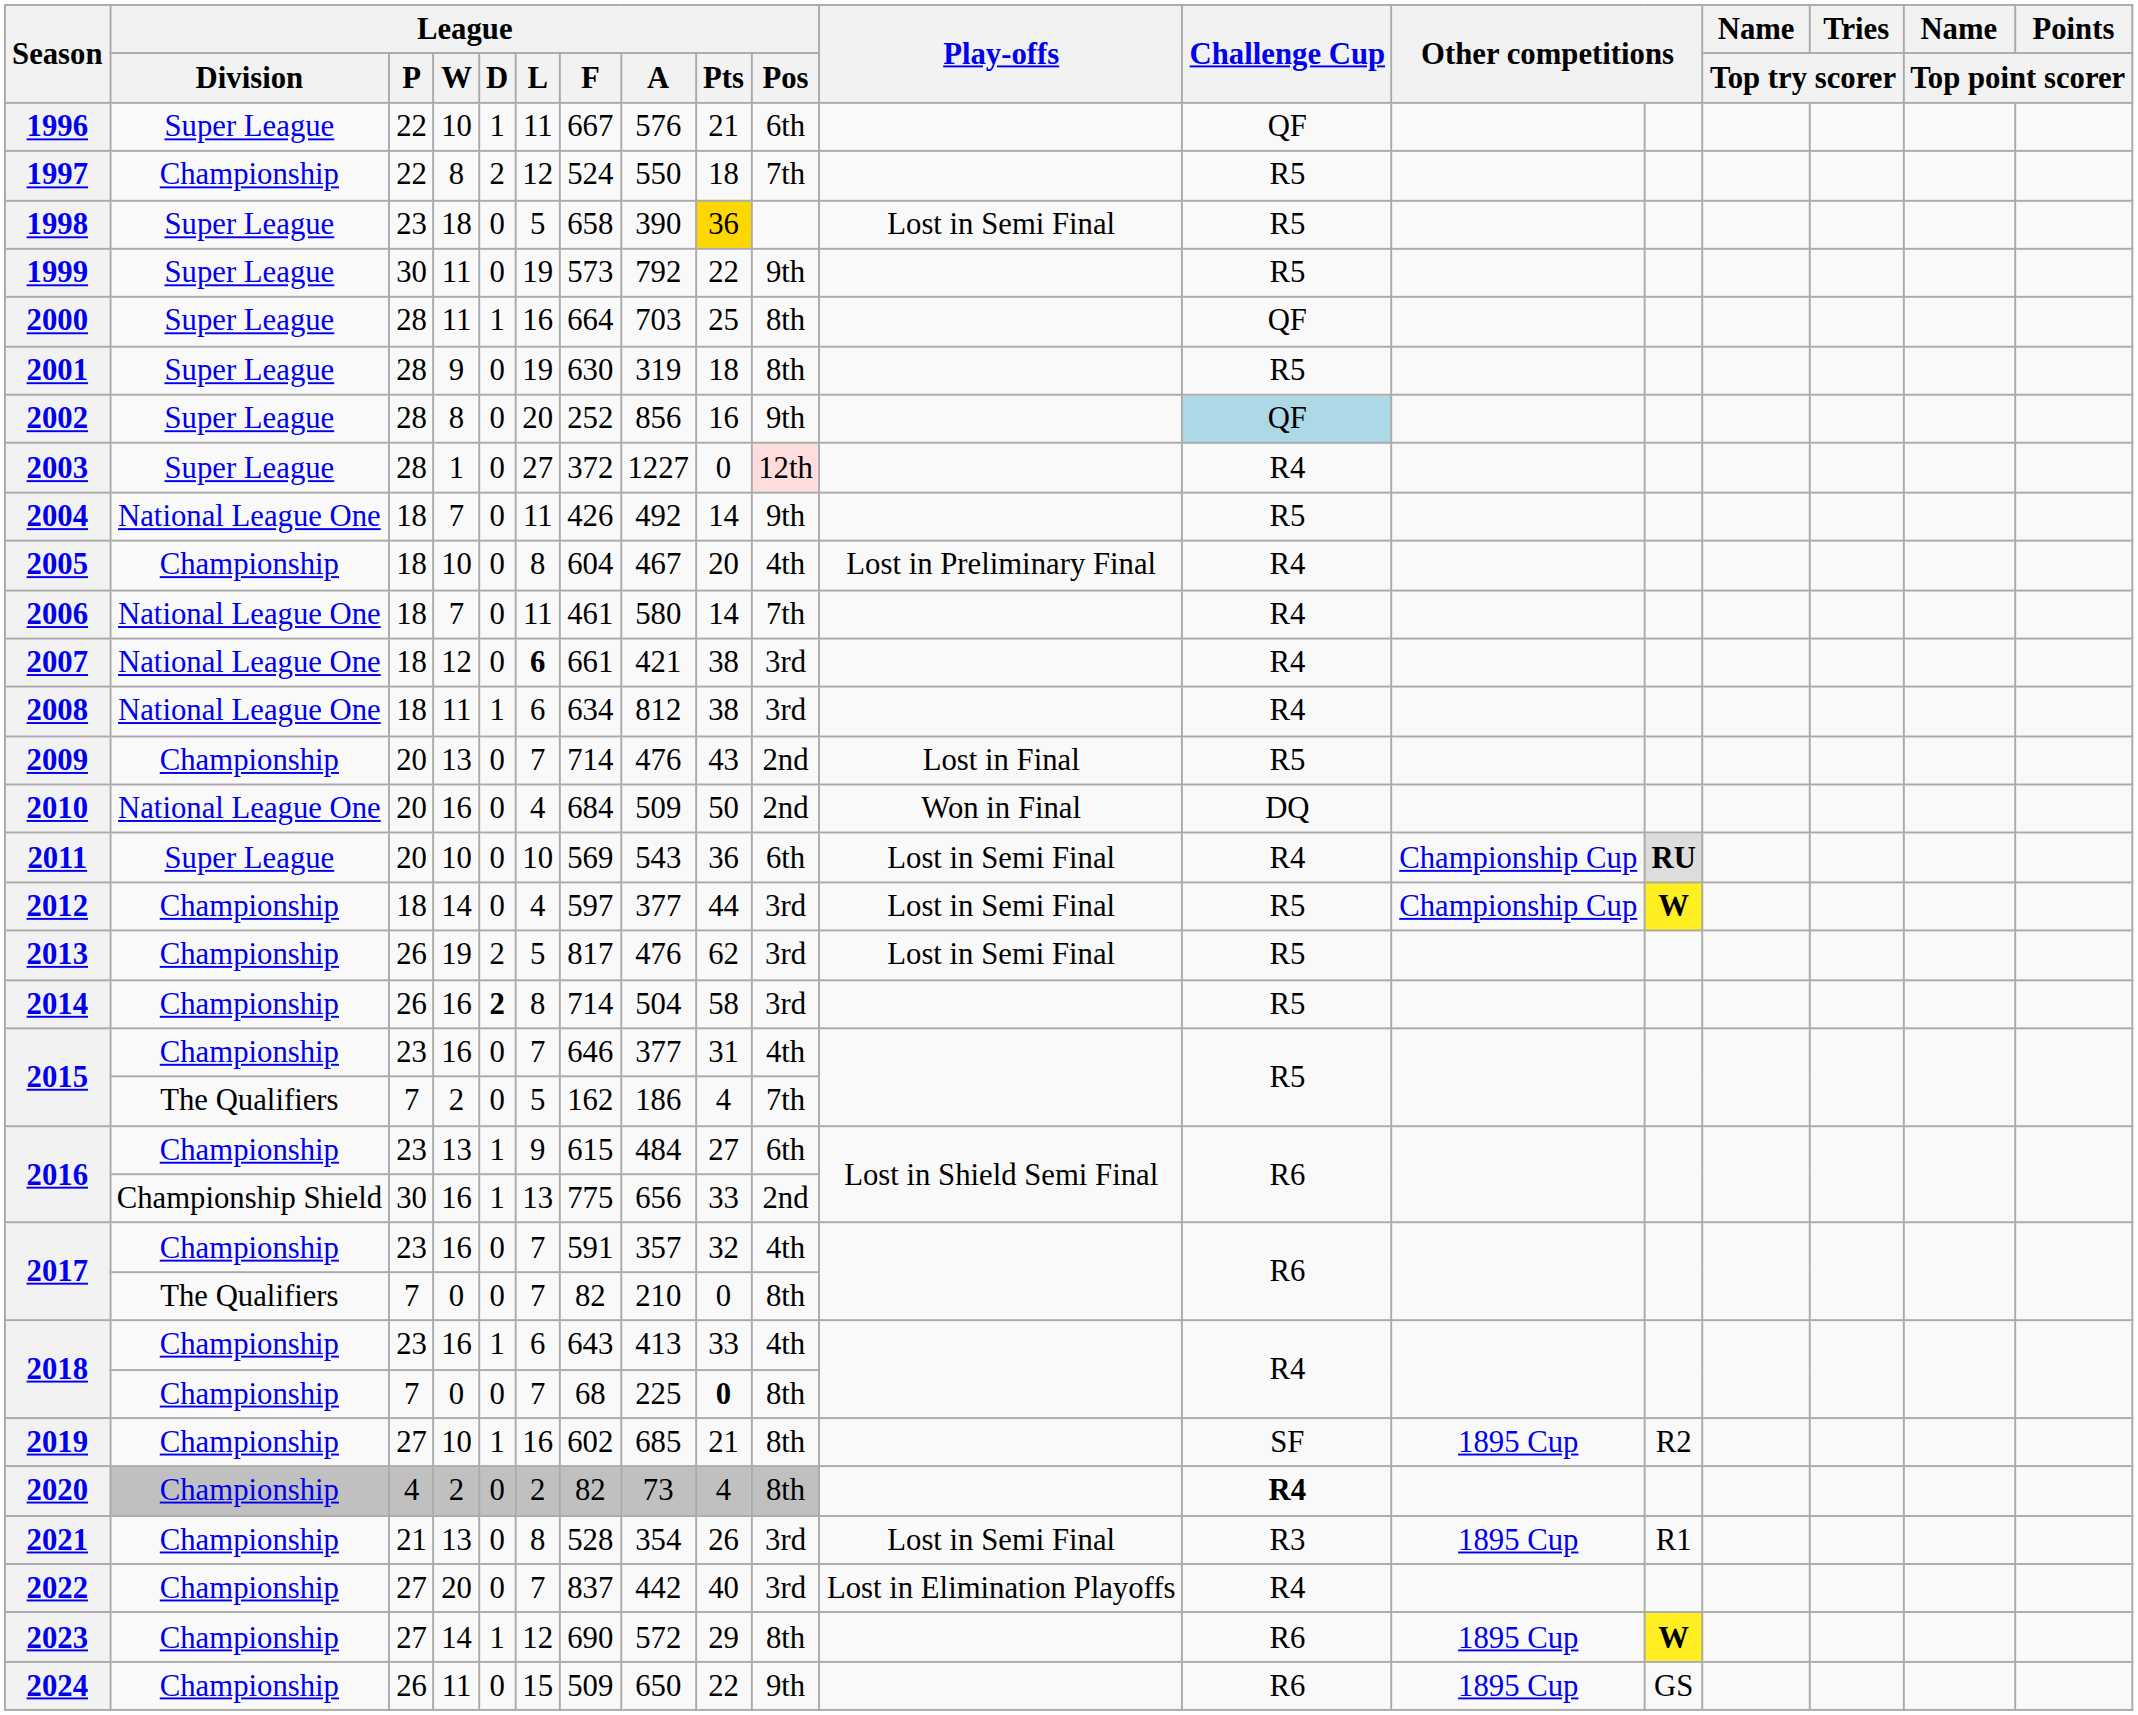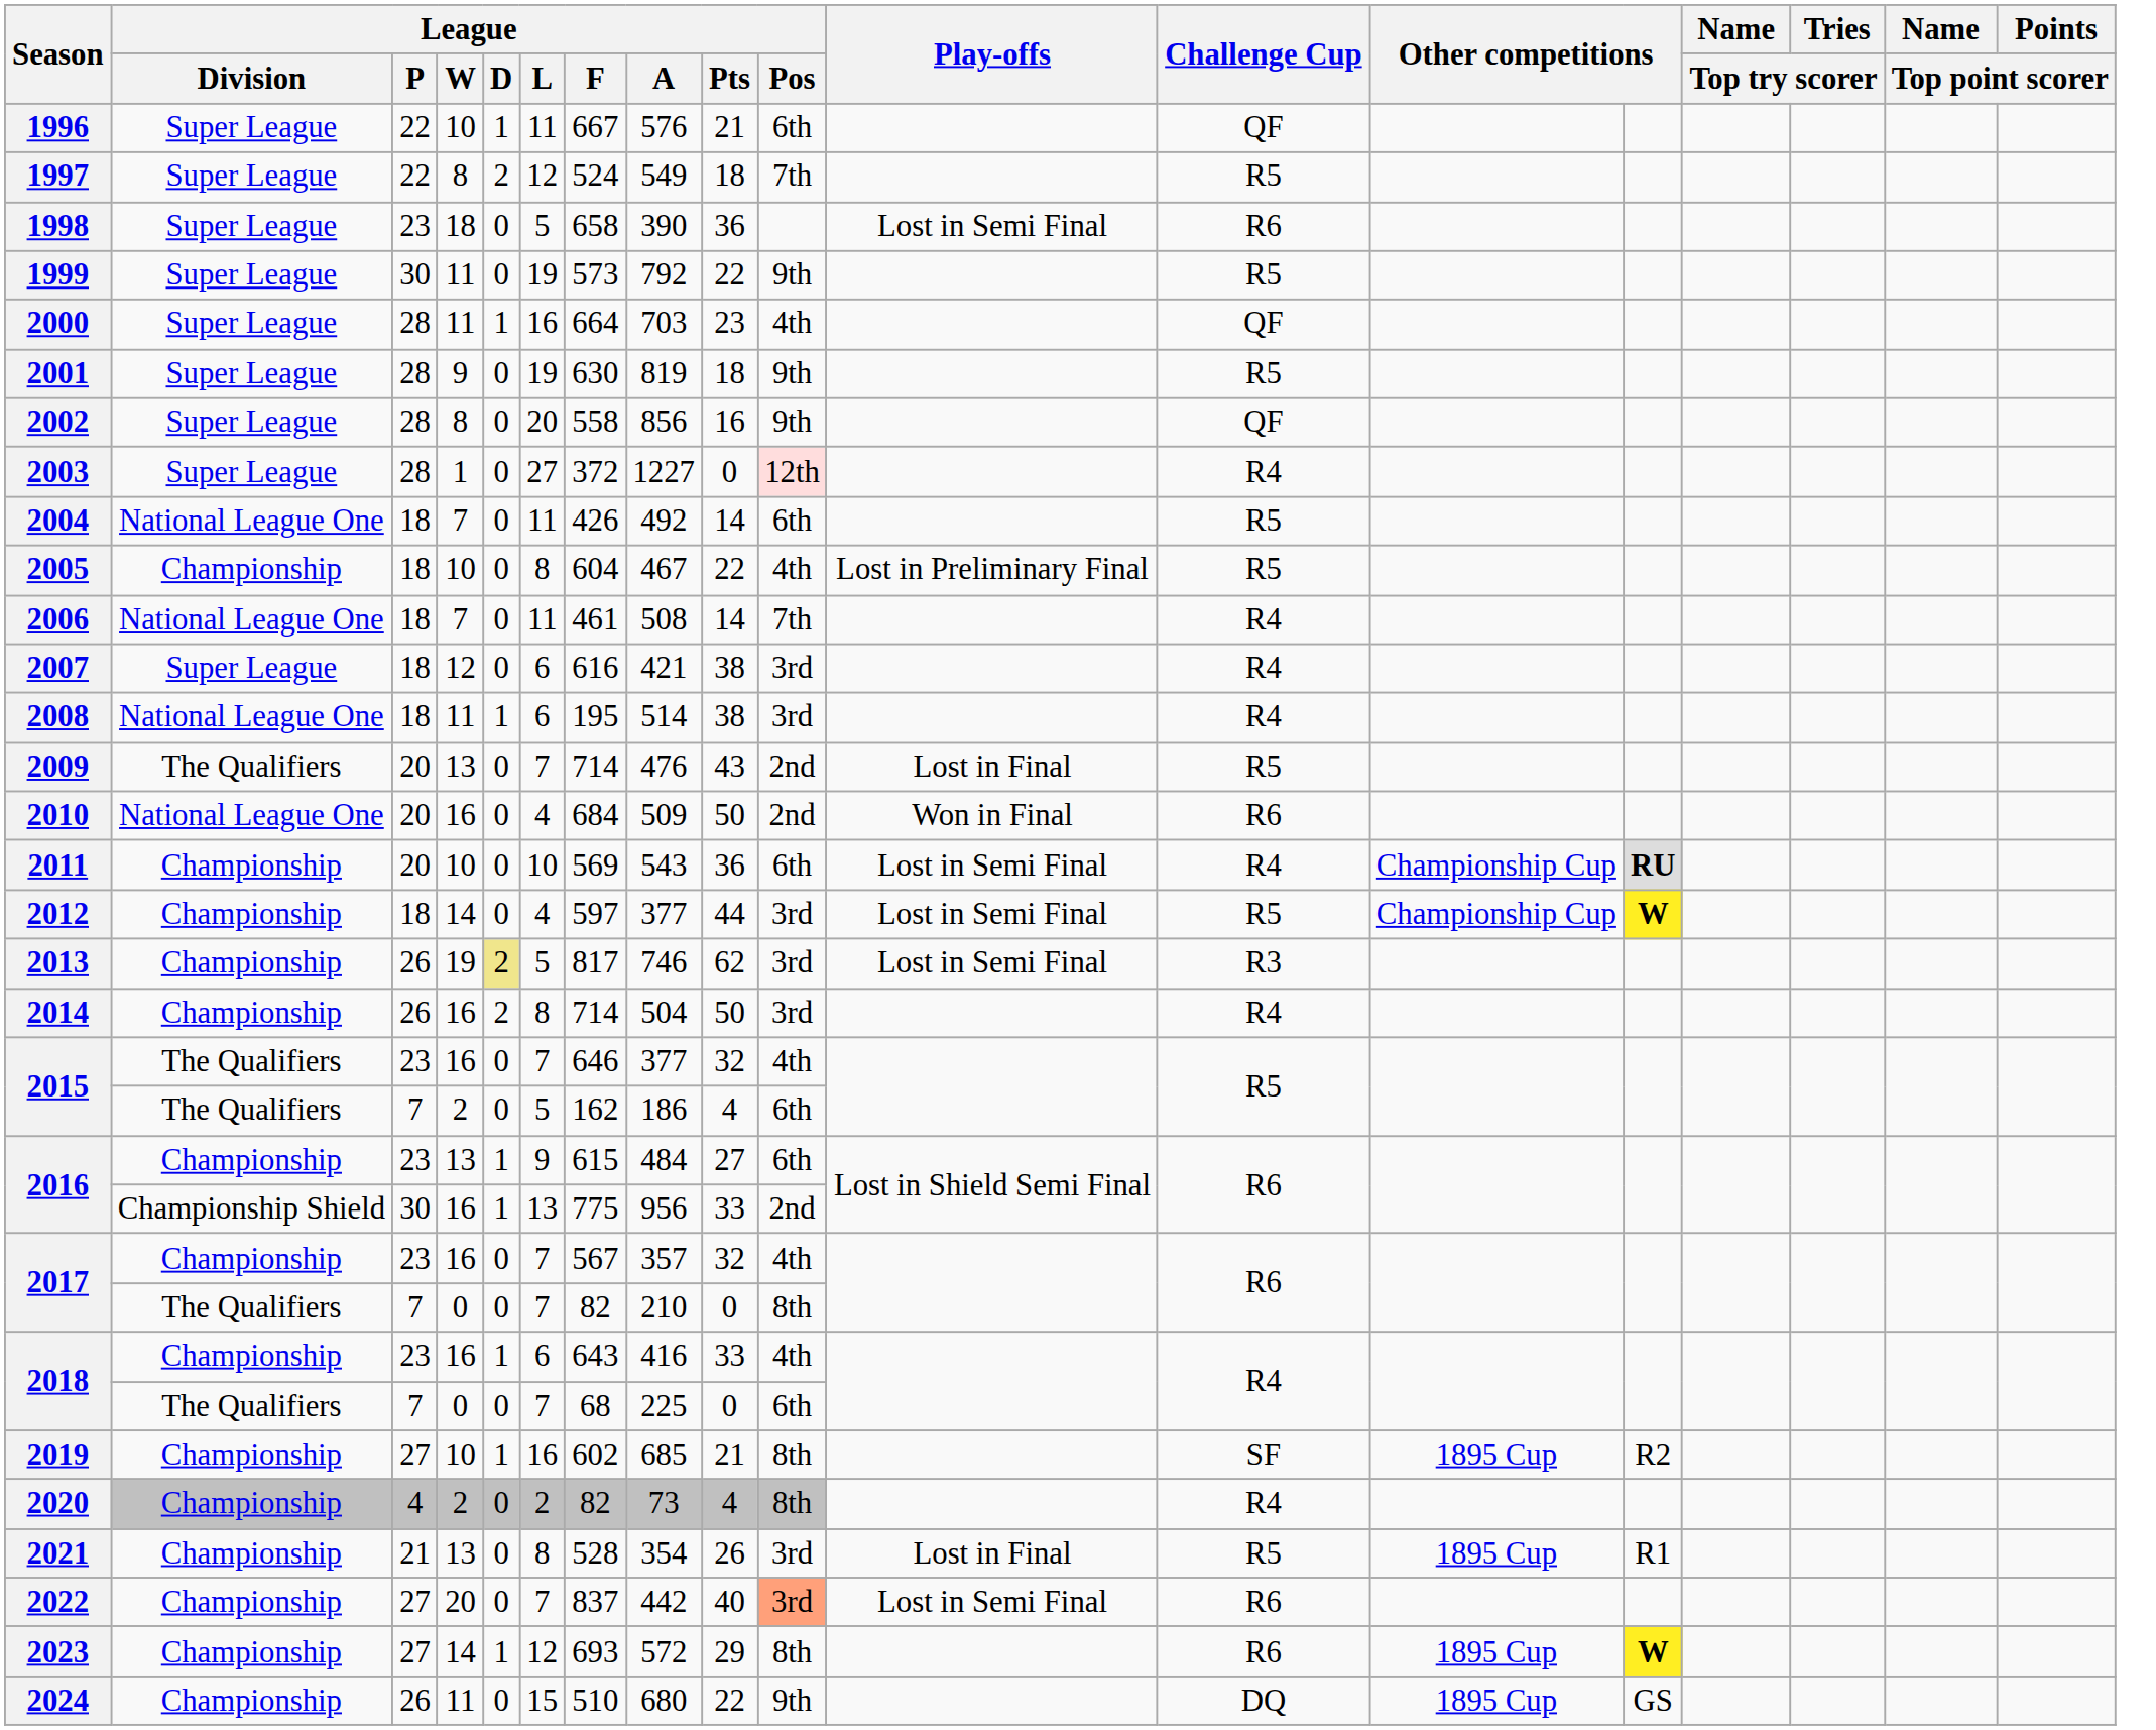1997 | League / Division: Championship -> Super League
1997 | League / A: 550 -> 549
1998 | League / Pts: gold background -> no background
1998 | Challenge Cup: R5 -> R6
2000 | League / Pts: 25 -> 23
2000 | League / Pos: 8th -> 4th
2001 | League / A: 319 -> 819
2001 | League / Pos: 8th -> 9th
2002 | League / F: 252 -> 558
2002 | Challenge Cup: lightblue background -> no background
2004 | League / Pos: 9th -> 6th
2005 | League / Pts: 20 -> 22
2005 | Challenge Cup: R4 -> R5
2006 | League / A: 580 -> 508
2007 | League / Division: National League One -> Super League
2007 | League / L: bold -> normal
2007 | League / F: 661 -> 616
2008 | League / F: 634 -> 195
2008 | League / A: 812 -> 514
2009 | League / Division: Championship -> The Qualifiers
2010 | Challenge Cup: DQ -> R6
2011 | League / Division: Super League -> Championship
2013 | League / D: no background -> khaki background
2013 | League / A: 476 -> 746
2013 | Challenge Cup: R5 -> R3
2014 | League / D: bold -> normal
2014 | League / Pts: 58 -> 50
2014 | Challenge Cup: R5 -> R4
2015 / 16 | League / Division: Championship -> The Qualifiers
2015 / 16 | League / Pts: 31 -> 32
2015 / 2 | League / Pos: 7th -> 6th
2016 / 16 | League / A: 656 -> 956
2017 / 16 | League / F: 591 -> 567
2018 / 16 | League / A: 413 -> 416
2018 / 0 | League / Division: Championship -> The Qualifiers
2018 / 0 | League / Pts: bold -> normal
2018 / 0 | League / Pos: 8th -> 6th
2020 | Challenge Cup: bold -> normal
2021 | Play-offs: Lost in Semi Final -> Lost in Final
2021 | Challenge Cup: R3 -> R5
2022 | League / Pos: no background -> lightsalmon background
2022 | Play-offs: Lost in Elimination Playoffs -> Lost in Semi Final
2022 | Challenge Cup: R4 -> R6
2023 | League / F: 690 -> 693
2024 | League / F: 509 -> 510
2024 | League / A: 650 -> 680
2024 | Challenge Cup: R6 -> DQ
